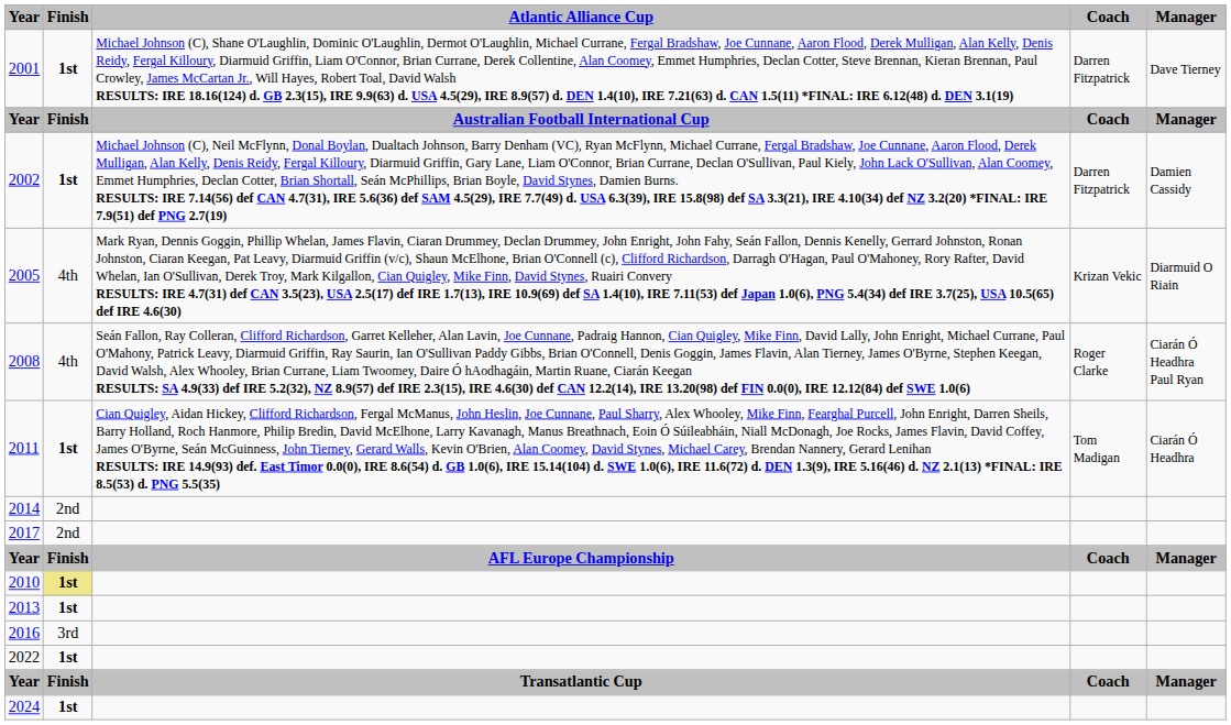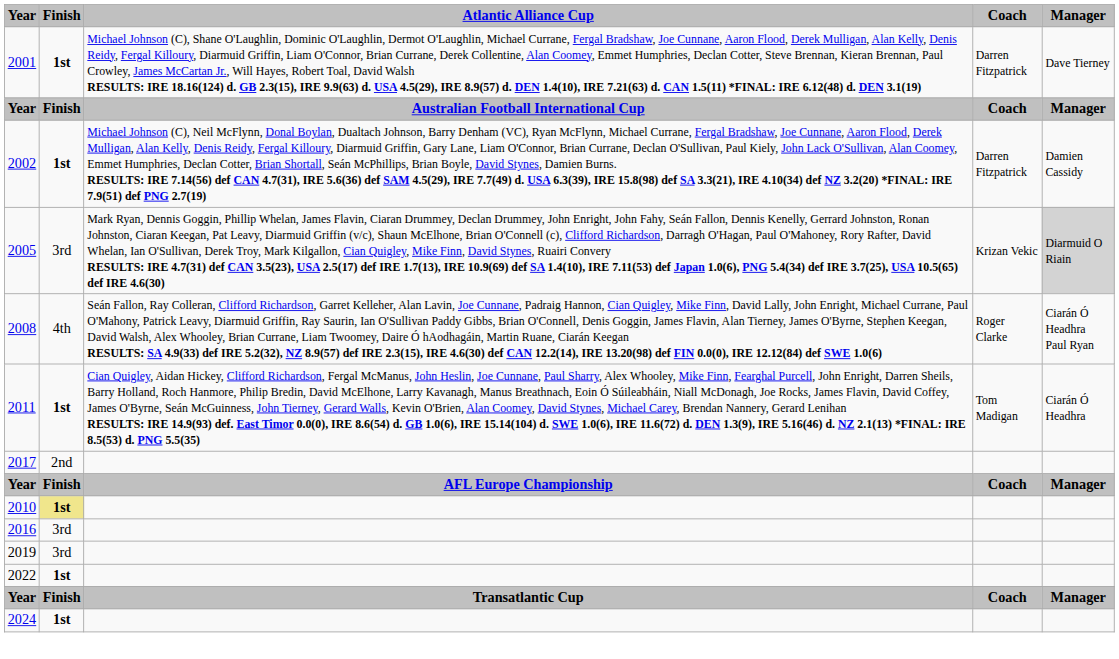2005 | Finish: 4th -> 3rd
2005 | Manager: no background -> lightgrey background
- row: 2014 | 2nd
- row: 2013 | 1st
+ row: 2019 | 3rd
